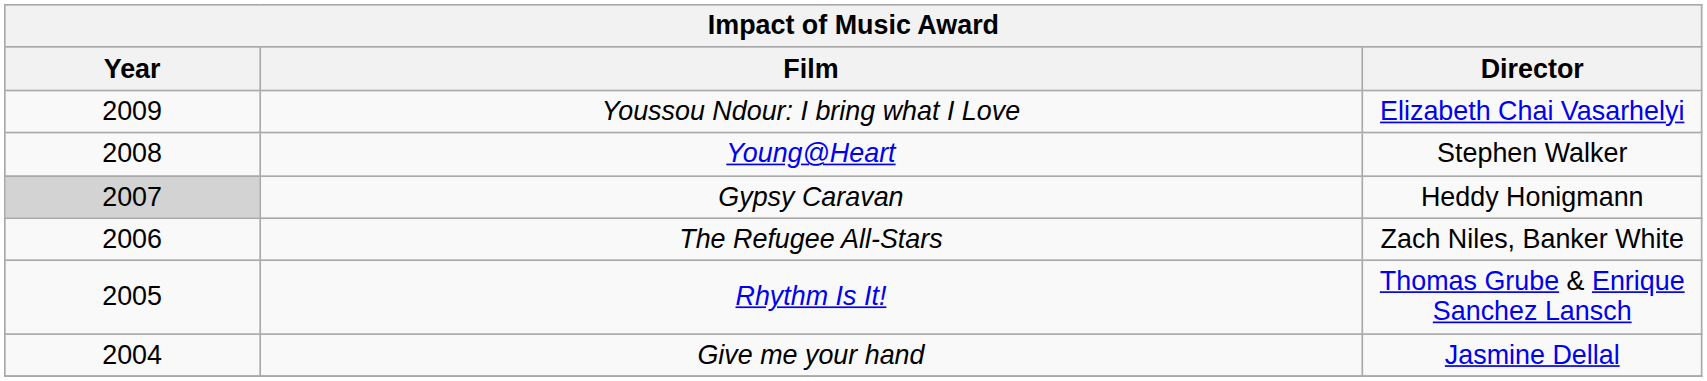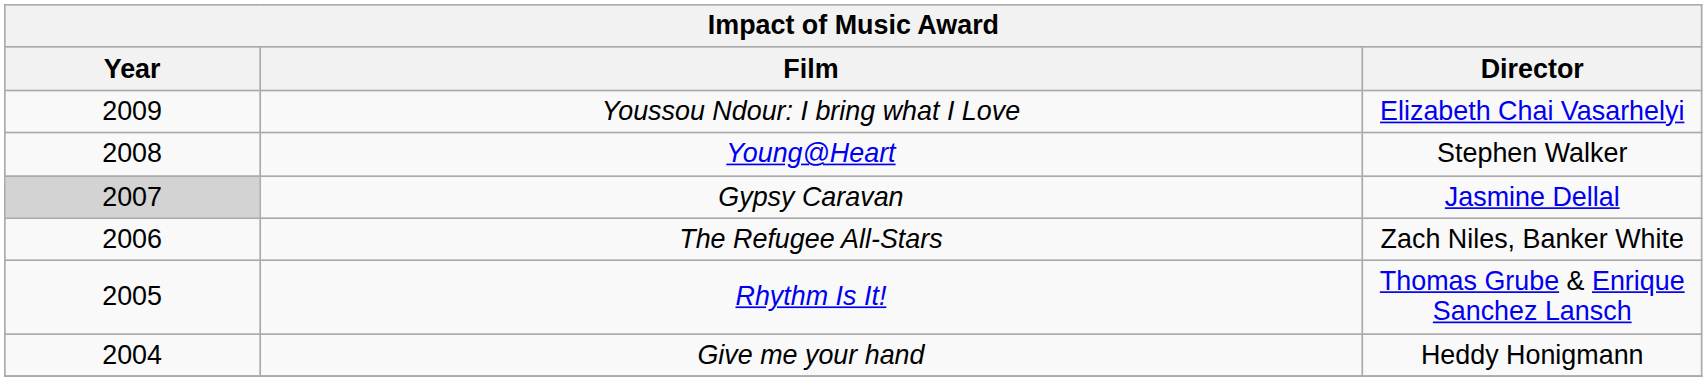Gypsy Caravan | Director: Heddy Honigmann -> Jasmine Dellal
Give me your hand | Director: Jasmine Dellal -> Heddy Honigmann
